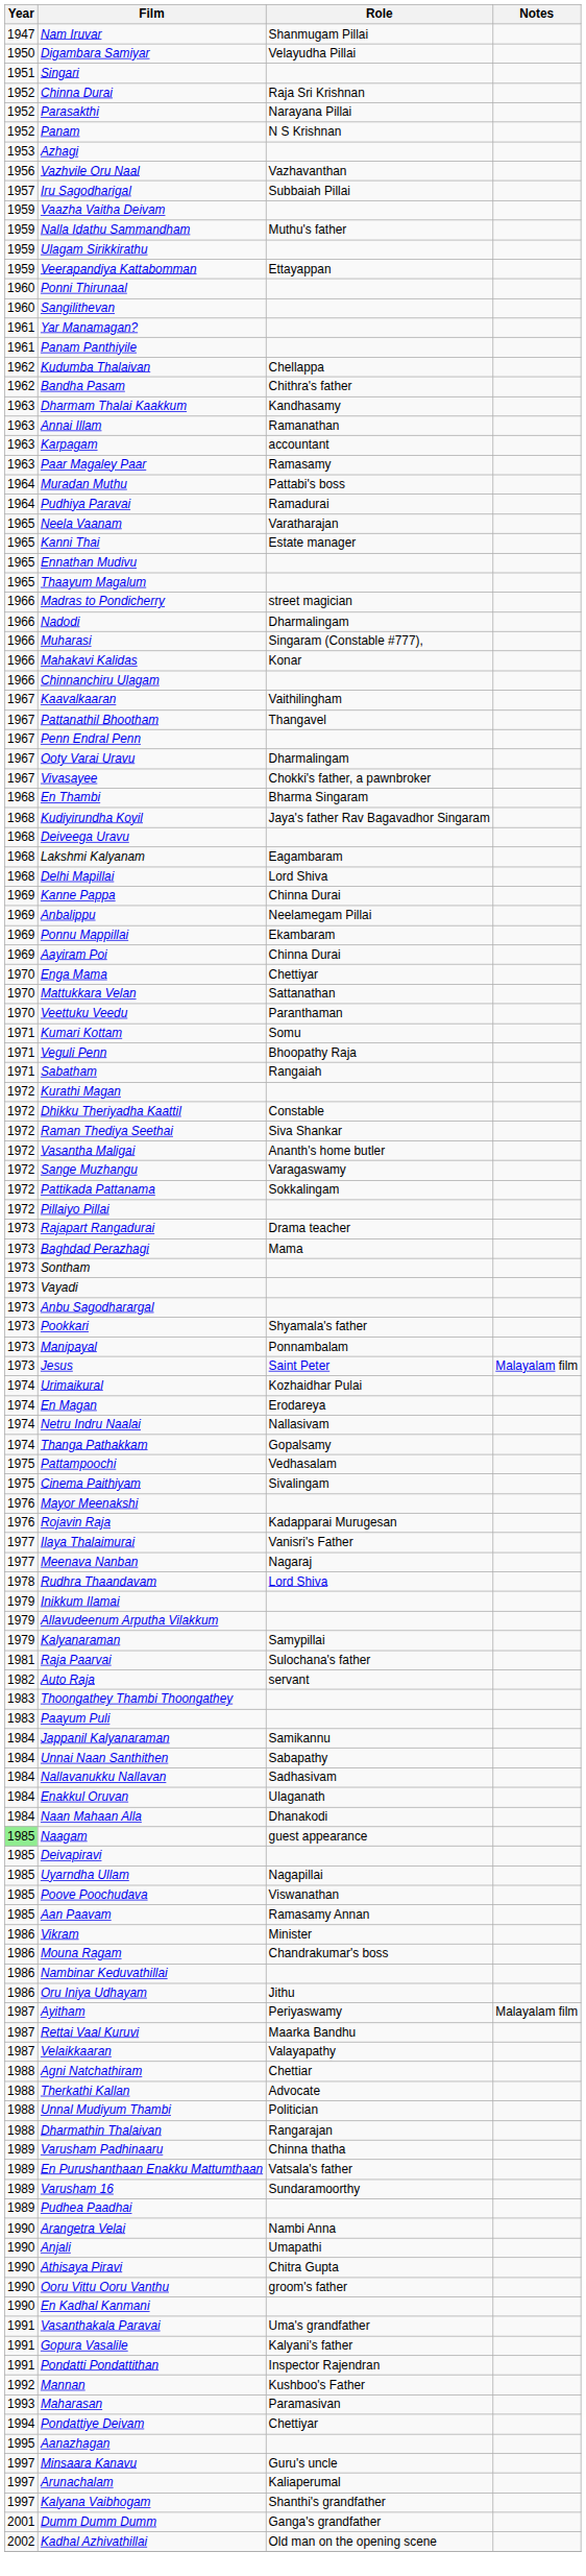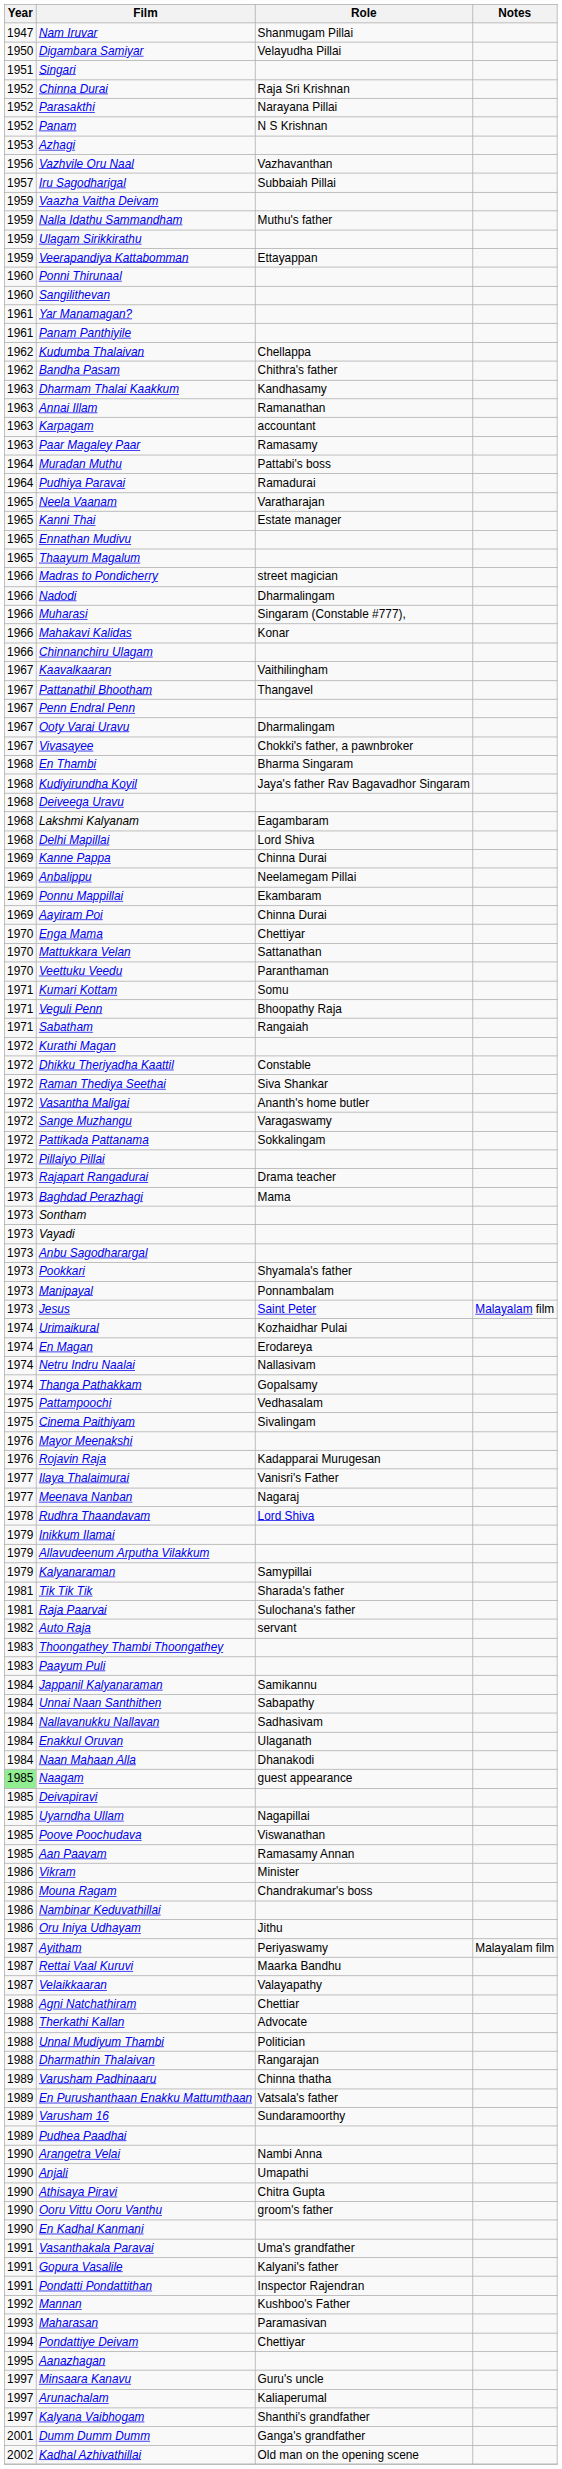+ row: 1981 | Tik Tik Tik | Sharada's father
